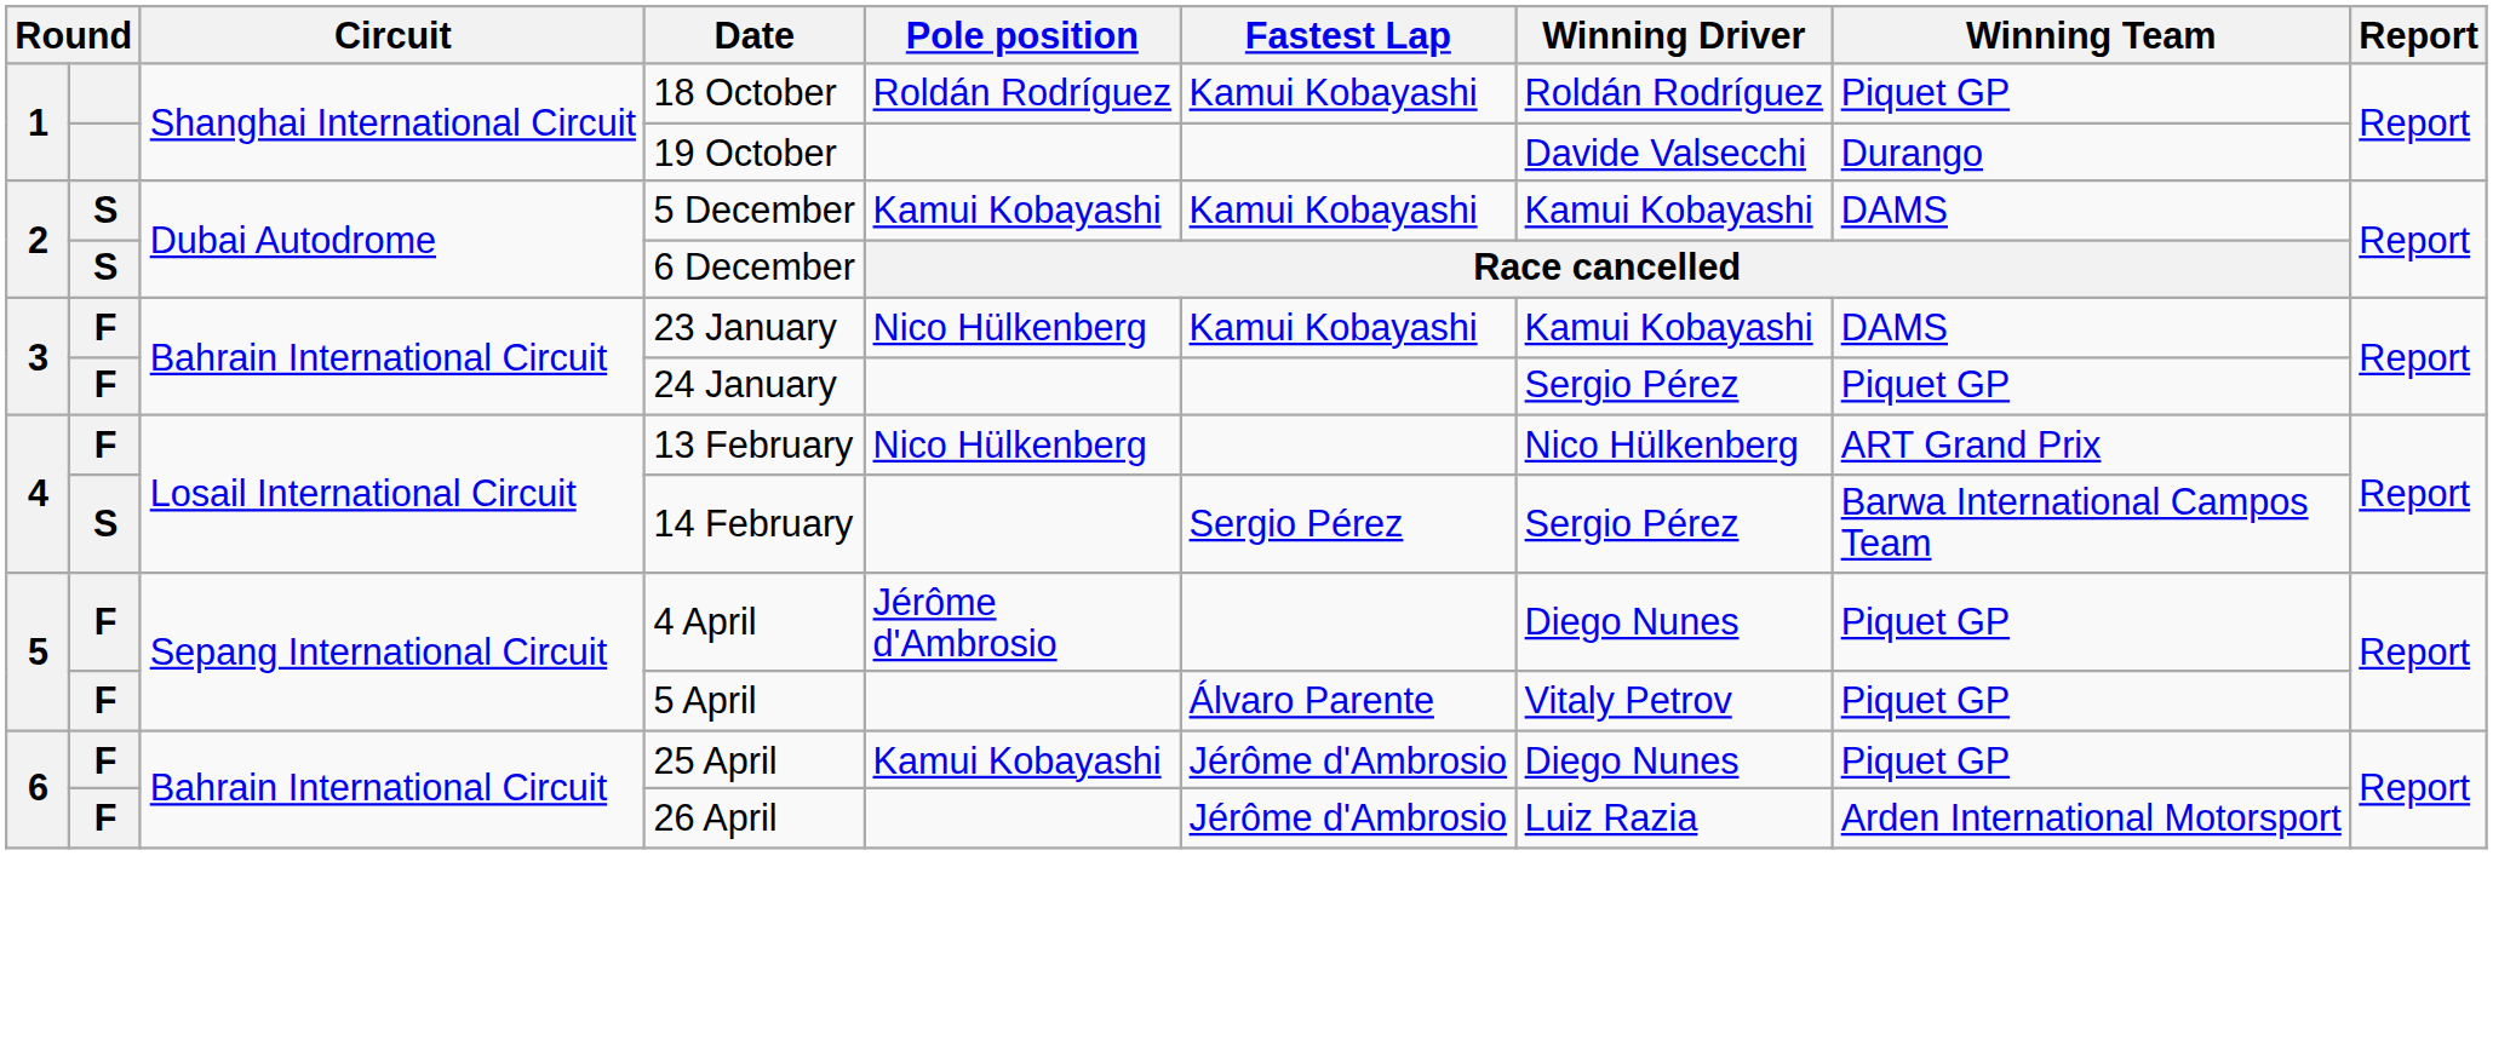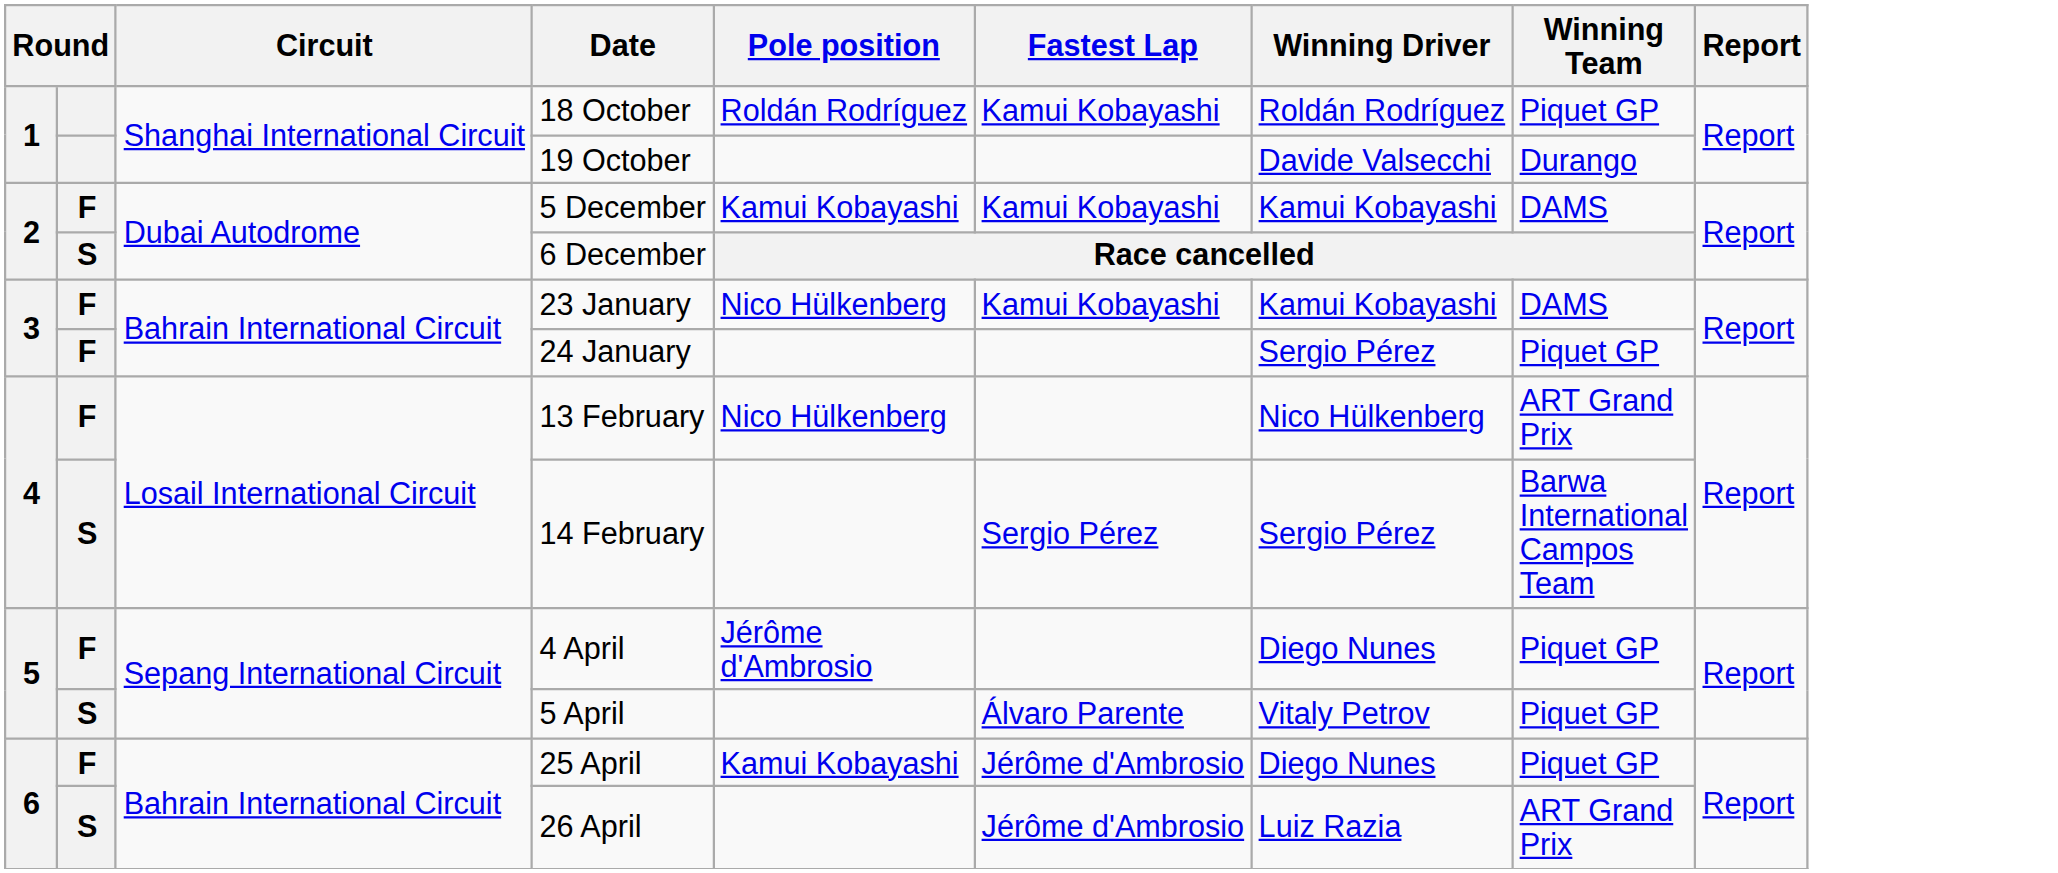5 December | column 2: S -> F
5 April | column 2: F -> S
26 April | column 2: F -> S
26 April | Winning Team: Arden International Motorsport -> ART Grand Prix
